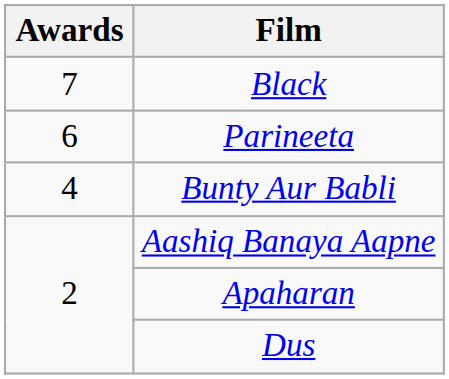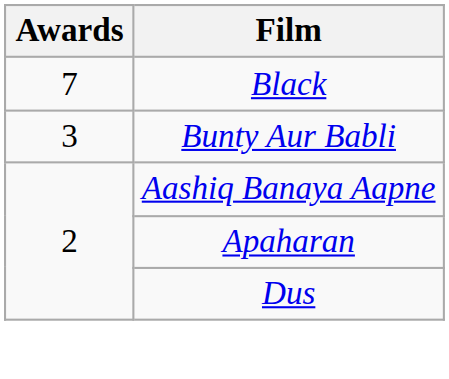- row: 6 | Parineeta
Bunty Aur Babli | Awards: 4 -> 3
